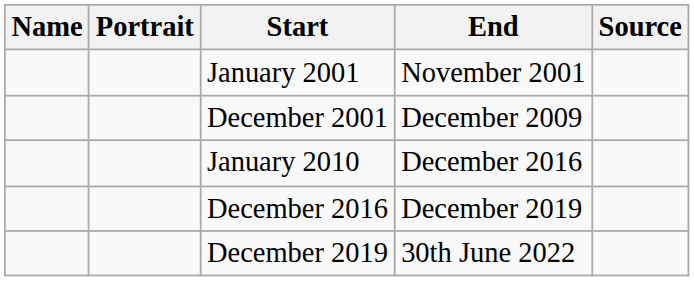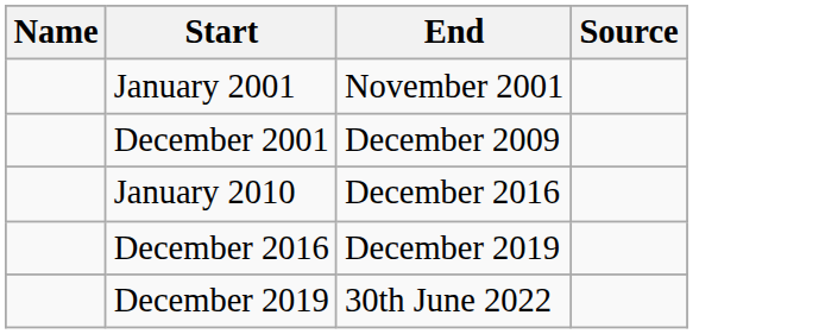- column: Portrait
